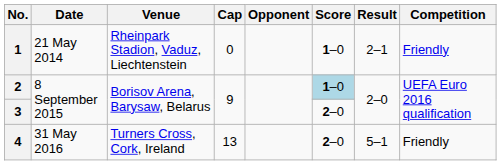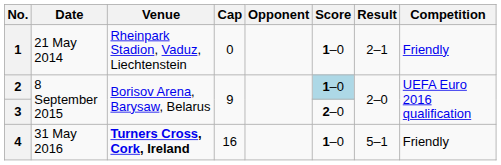4 | Venue: normal -> bold
4 | Cap: 13 -> 16
4 | Score: 2–0 -> 1–0
